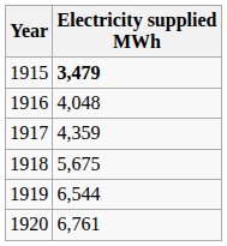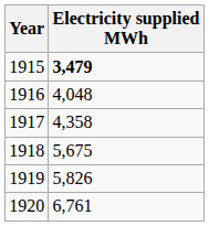1917 | Electricity supplied MWh: 4,359 -> 4,358
1919 | Electricity supplied MWh: 6,544 -> 5,826
